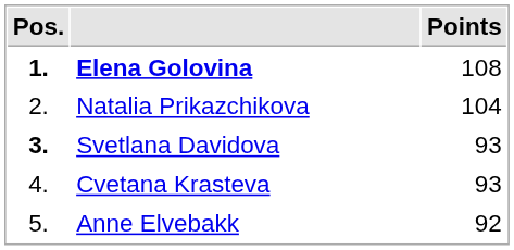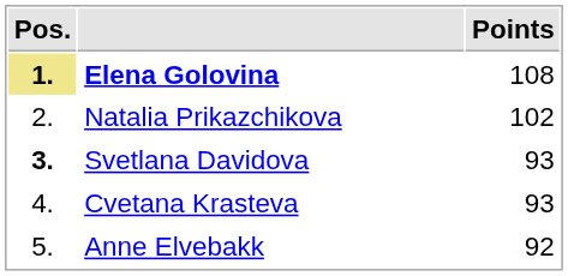Elena Golovina | Pos.: no background -> khaki background
Natalia Prikazchikova | Points: 104 -> 102
